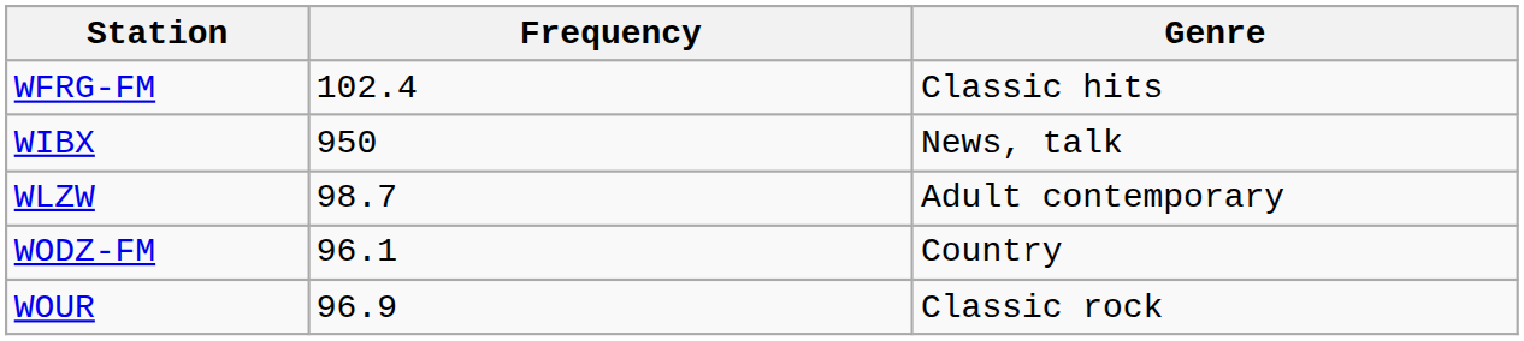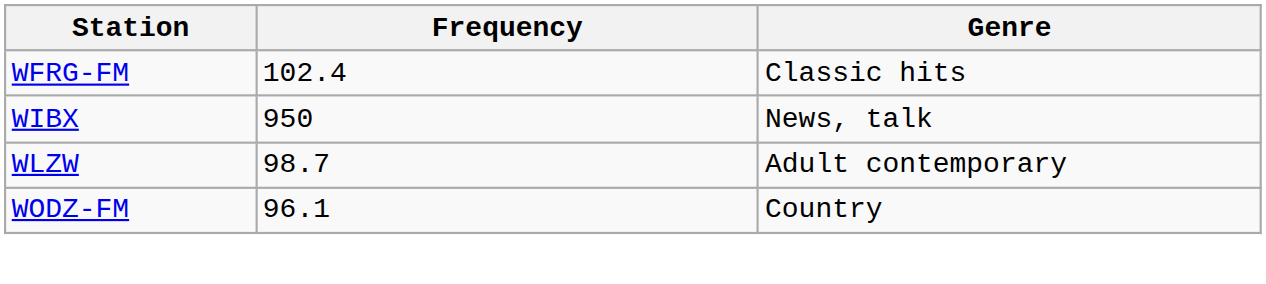- row: WOUR | 96.9 | Classic rock
